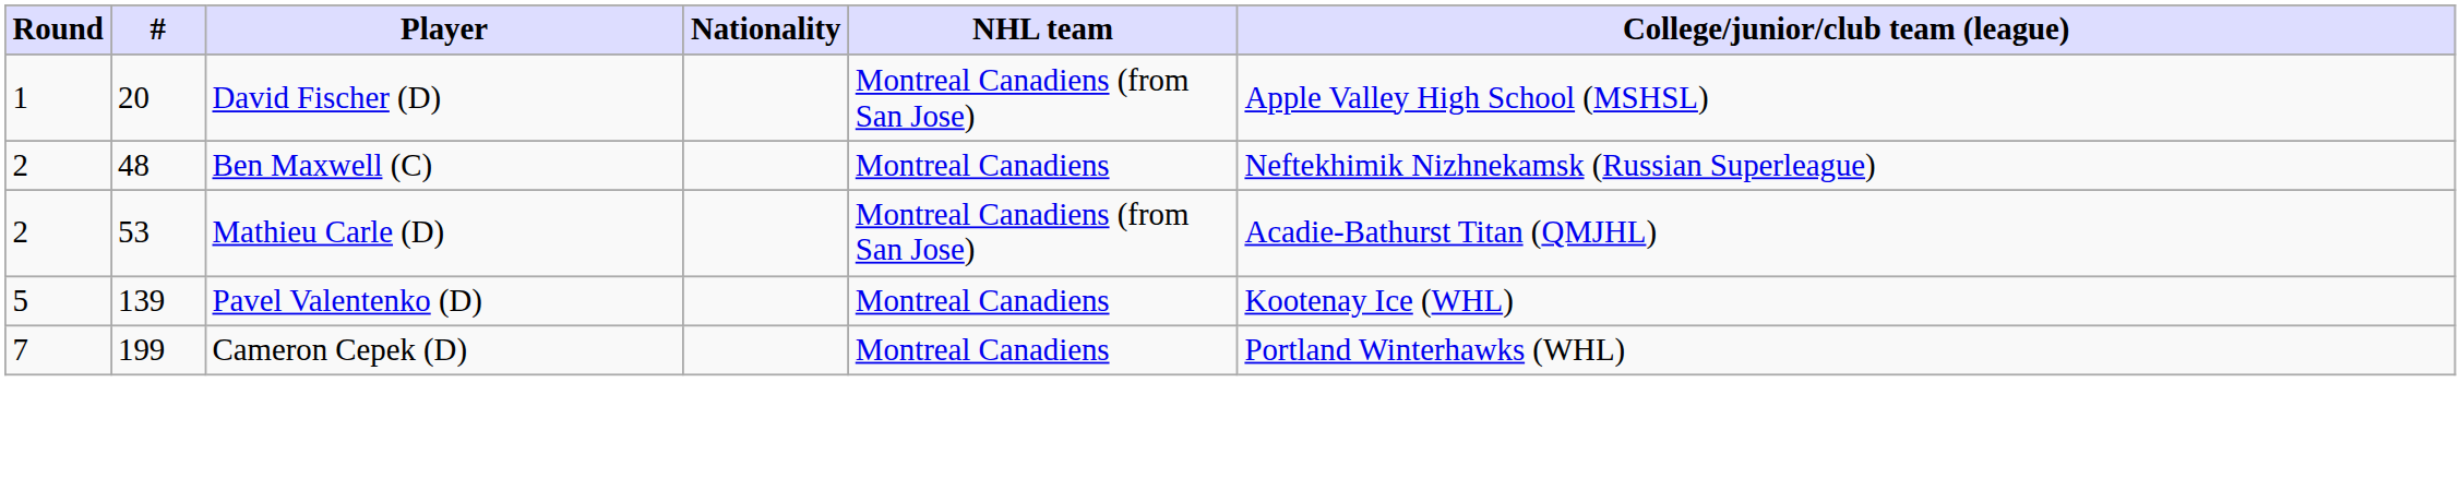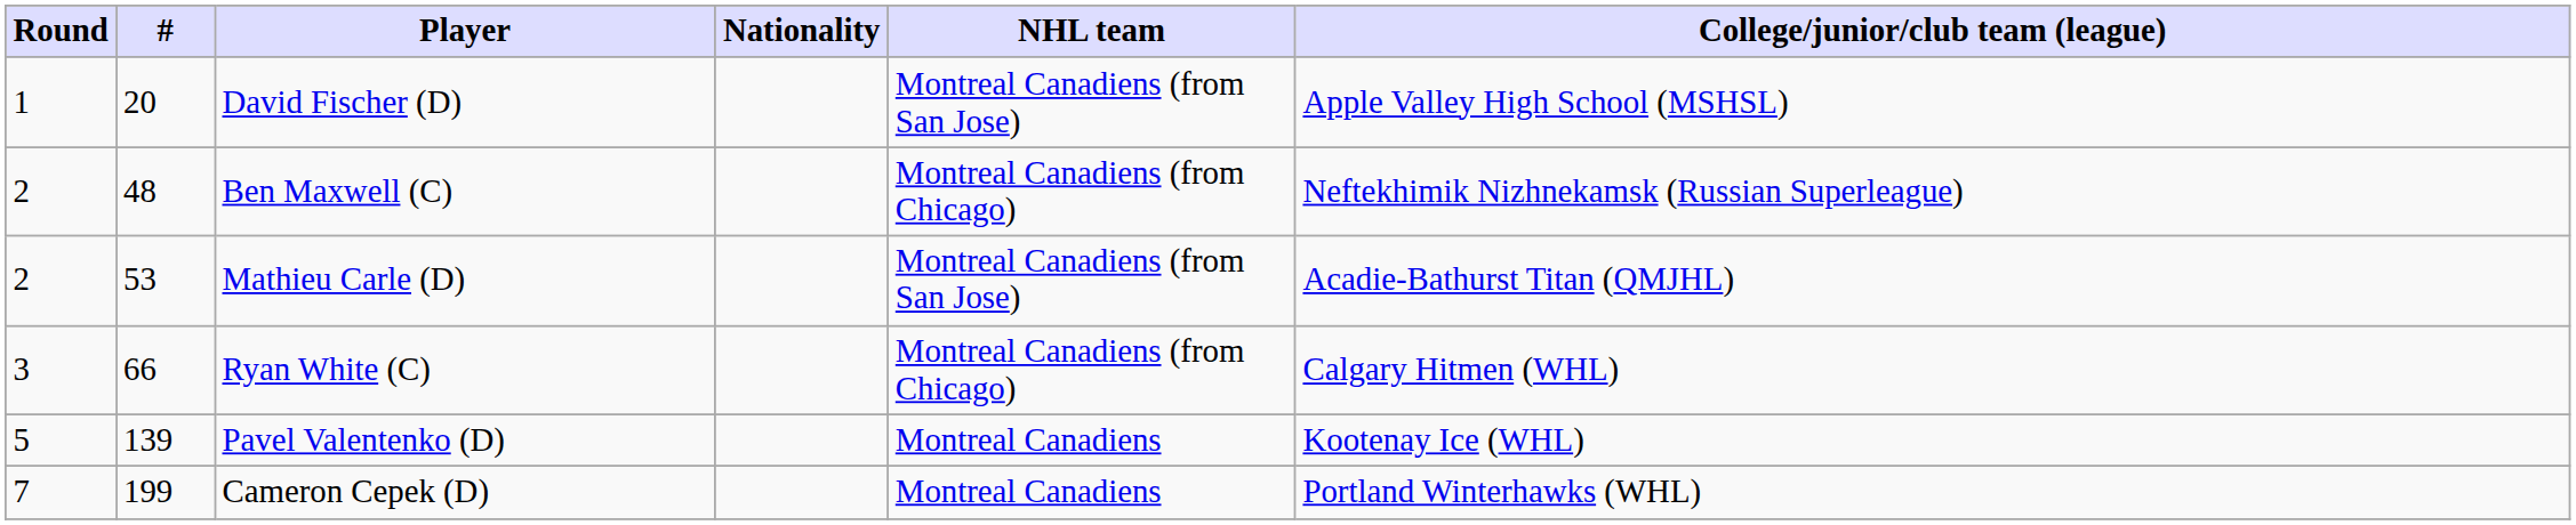Ben Maxwell (C) | NHL team: Montreal Canadiens -> Montreal Canadiens (from Chicago)
+ row: 3 | 66 | Ryan White (C) | Montreal Canadiens (from Chicago) | Calgary Hitmen (WHL)
